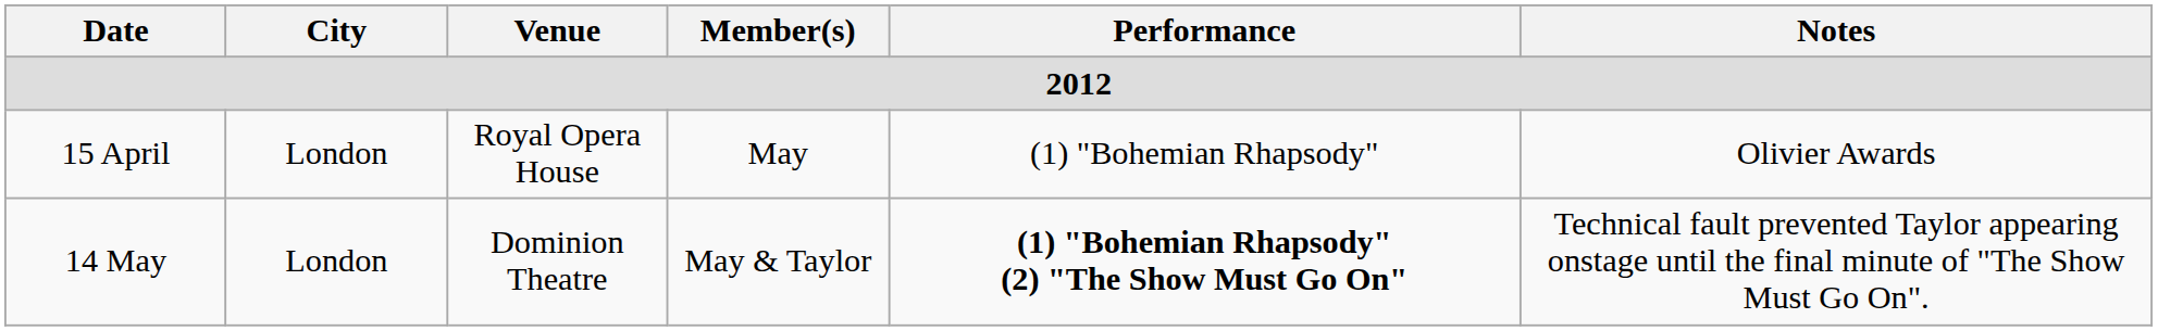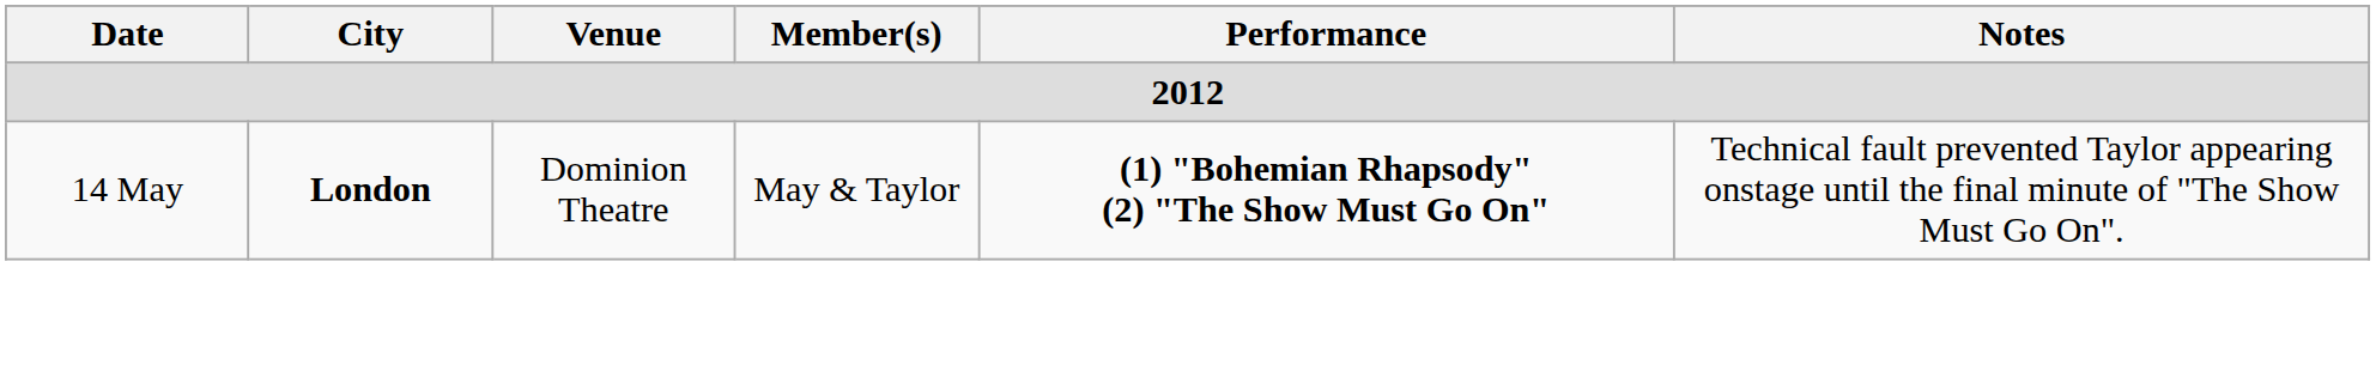- row: 15 April | London | Royal Opera House | May | (1) "Bohemian Rhapsody" | Olivier Awards
14 May | City: normal -> bold
